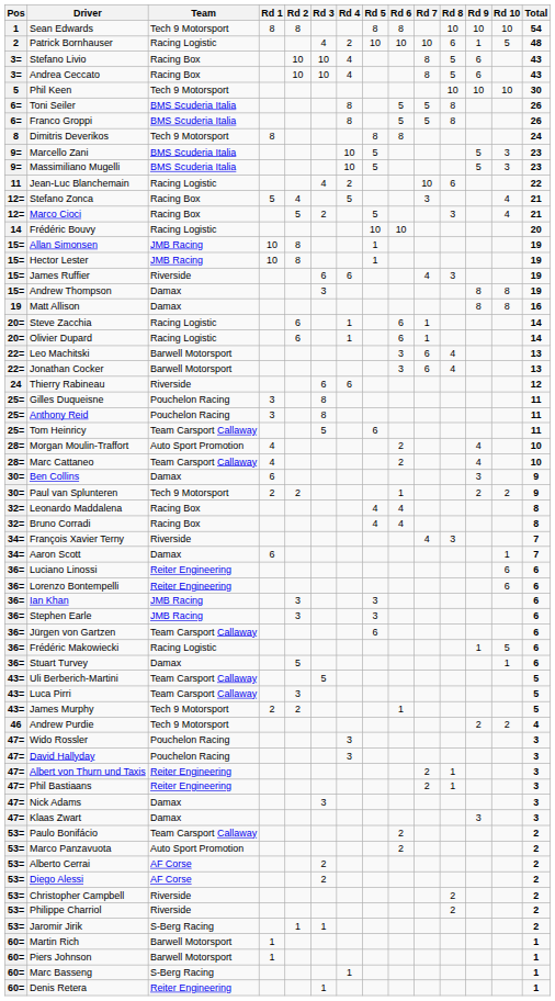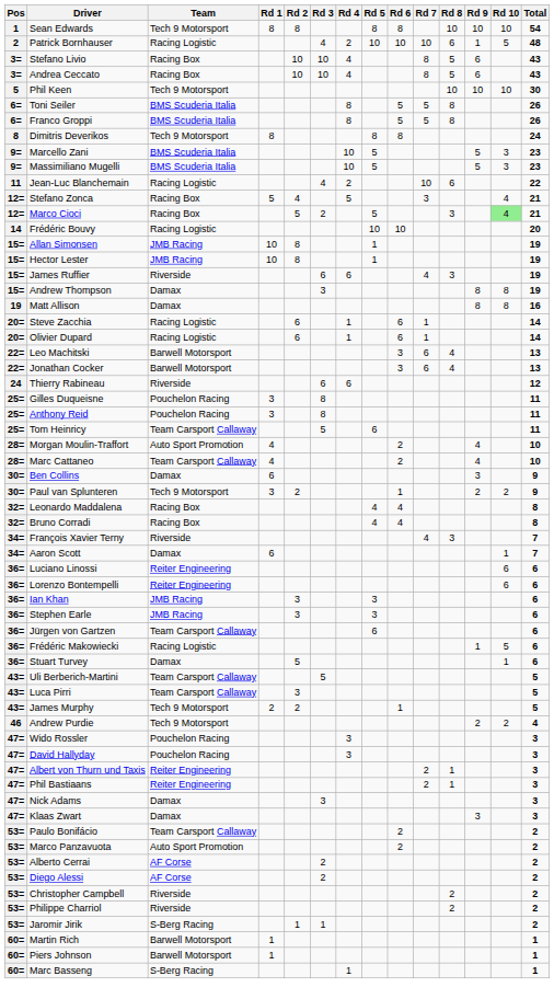Marco Cioci | Rd 10: no background -> lightgreen background
Paul van Splunteren | Rd 1: 2 -> 3
- row: 60= | Denis Retera | Reiter Engineering | 1 | 1
